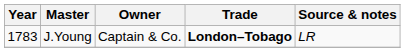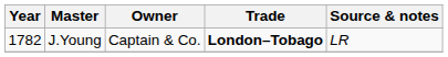J.Young | Year: 1783 -> 1782
